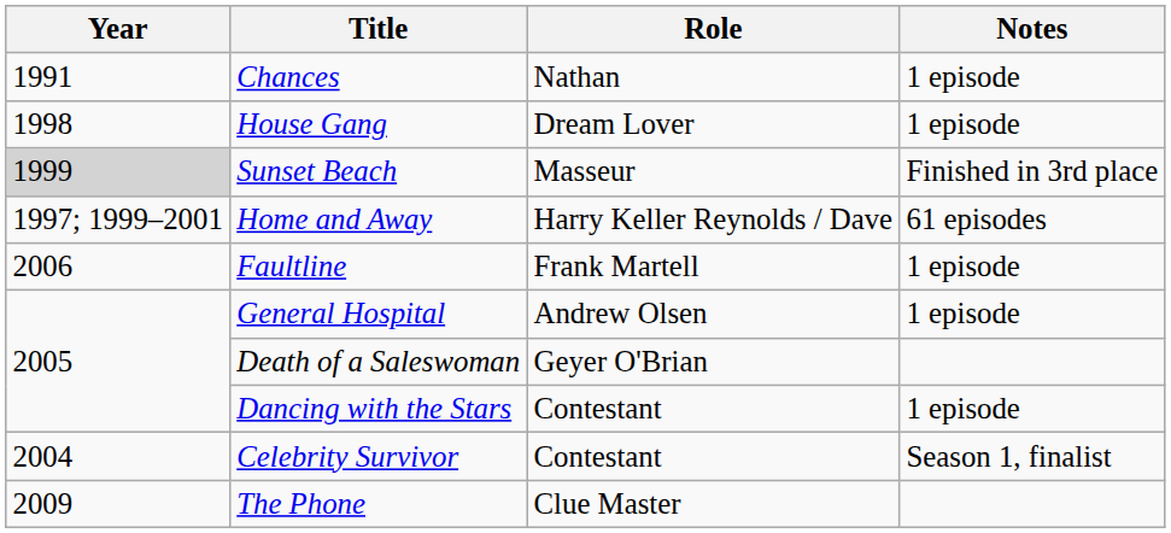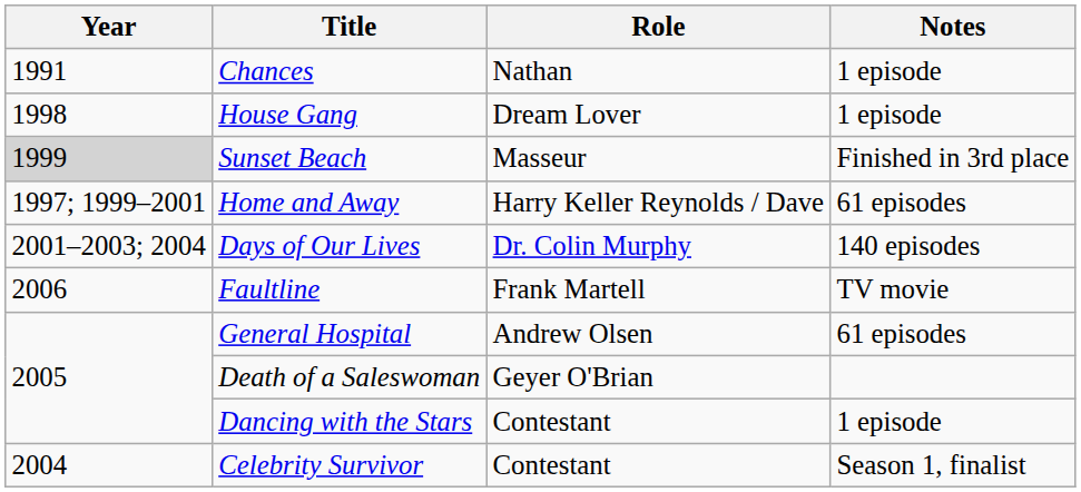+ row: 2001–2003; 2004 | Days of Our Lives | Dr. Colin Murphy | 140 episodes
Faultline | Notes: 1 episode -> TV movie
General Hospital | Notes: 1 episode -> 61 episodes
- row: 2009 | The Phone | Clue Master
